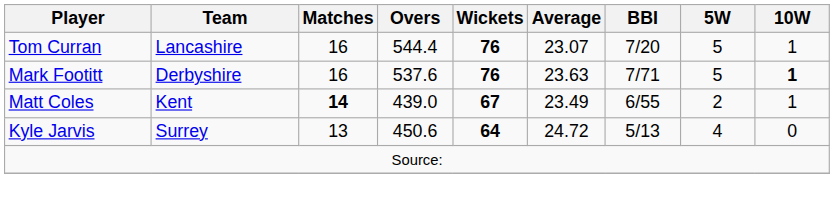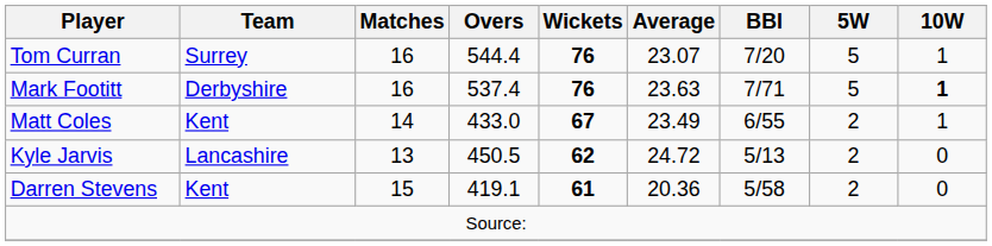Tom Curran | Team: Lancashire -> Surrey
Mark Footitt | Overs: 537.6 -> 537.4
Matt Coles | Matches: bold -> normal
Matt Coles | Overs: 439.0 -> 433.0
Kyle Jarvis | Team: Surrey -> Lancashire
Kyle Jarvis | Overs: 450.6 -> 450.5
Kyle Jarvis | Wickets: 64 -> 62
Kyle Jarvis | 5W: 4 -> 2
+ row: Darren Stevens | Kent | 15 | 419.1 | 61 | 20.36 | 5/58 | 2 | 0
